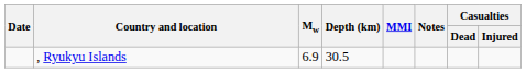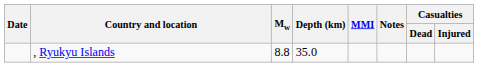, Ryukyu Islands | Mw: 6.9 -> 8.8
, Ryukyu Islands | Depth (km): 30.5 -> 35.0
